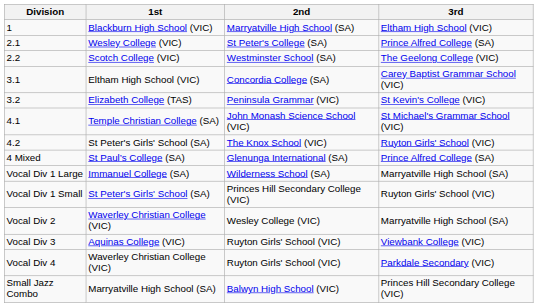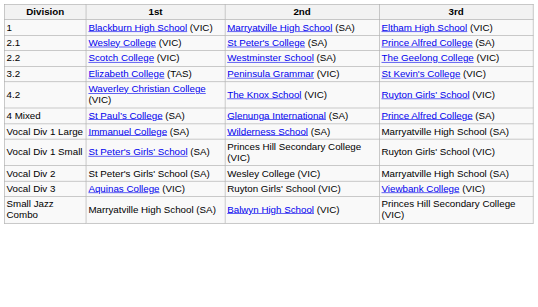- row: 3.1 | Eltham High School (VIC) | Concordia College (SA) | Carey Baptist Grammar School (VIC)
- row: 4.1 | Temple Christian College (SA) | John Monash Science School (VIC) | St Michael's Grammar School (VIC)
4.2 | 1st: St Peter's Girls' School (SA) -> Waverley Christian College (VIC)
Vocal Div 2 | 1st: Waverley Christian College (VIC) -> St Peter's Girls' School (SA)
- row: Vocal Div 4 | Waverley Christian College (VIC) | Ruyton Girls' School (VIC) | Parkdale Secondary (VIC)
